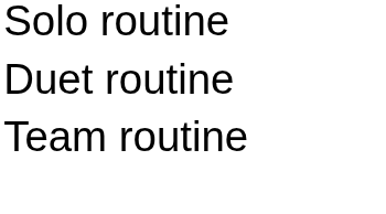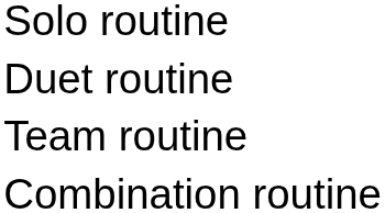+ row: Combination routine
